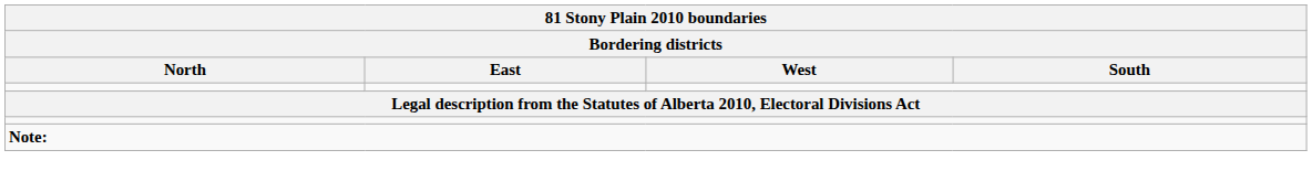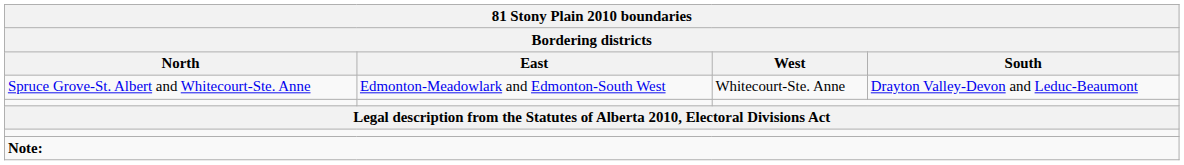+ row: Spruce Grove-St. Albert and Whitecourt-Ste. Anne | Edmonton-Meadowlark and Edmonton-South West | Whitecourt-Ste. Anne | Drayton Valley-Devon and Leduc-Beaumont
